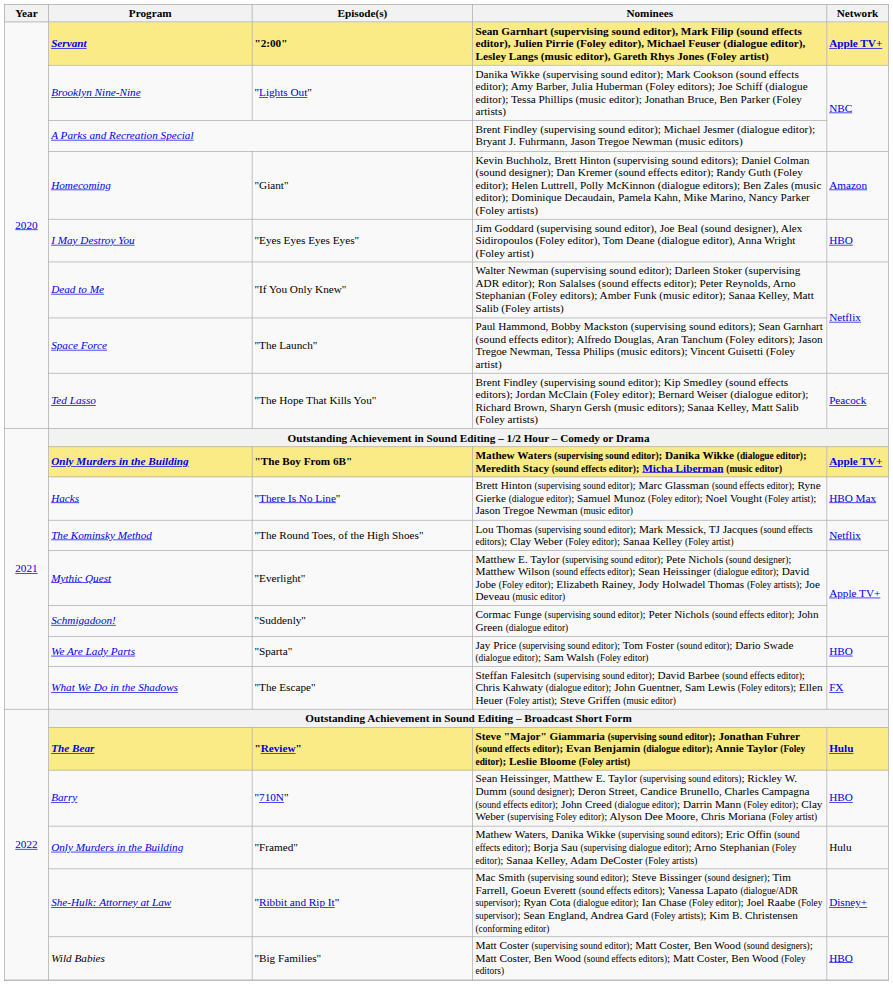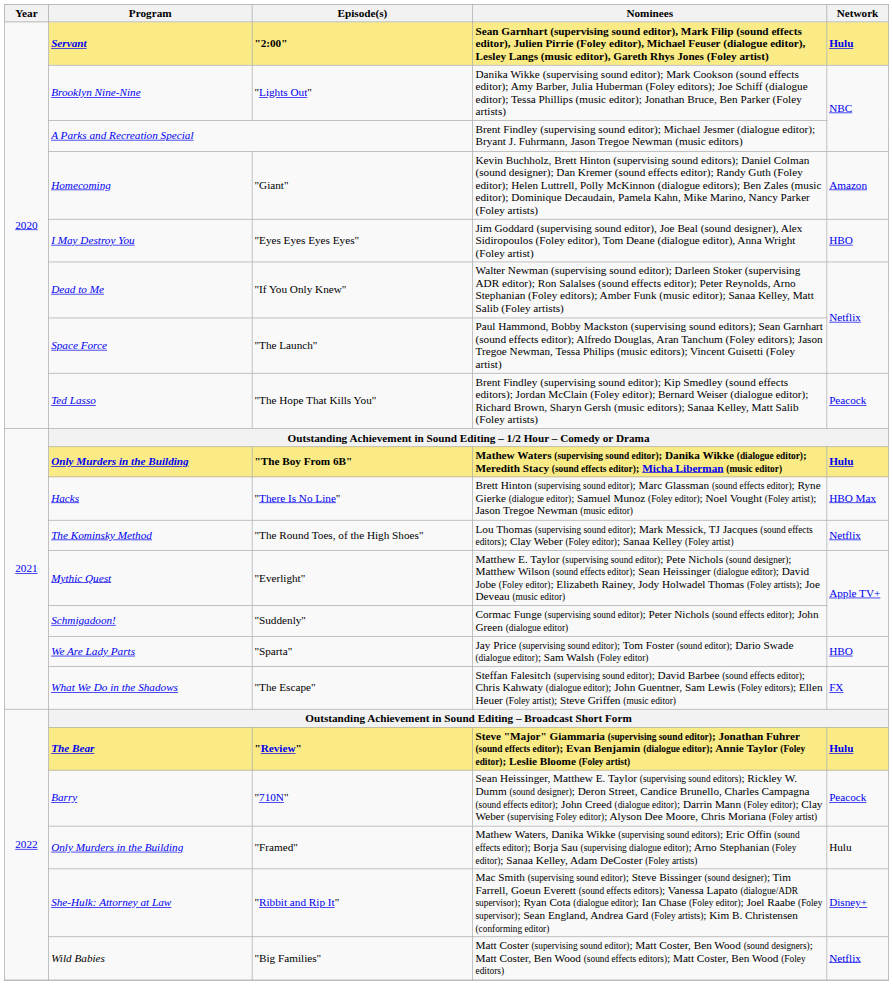"2:00" | Network: Apple TV+ -> Hulu
"The Boy From 6B" | Network: Apple TV+ -> Hulu
"710N" | Network: HBO -> Peacock
"Big Families" | Network: HBO -> Netflix
